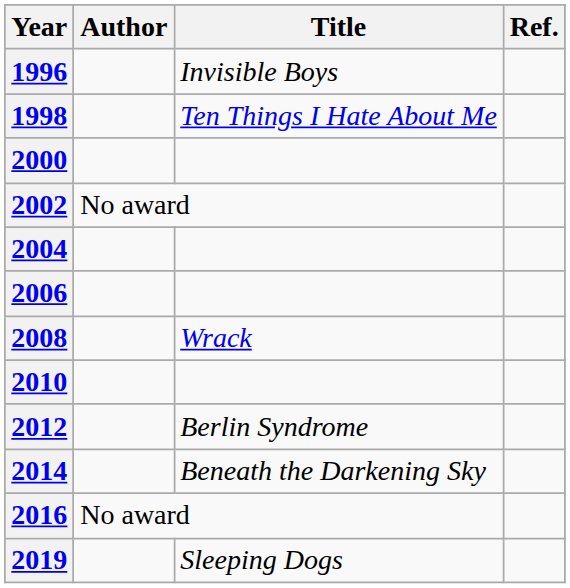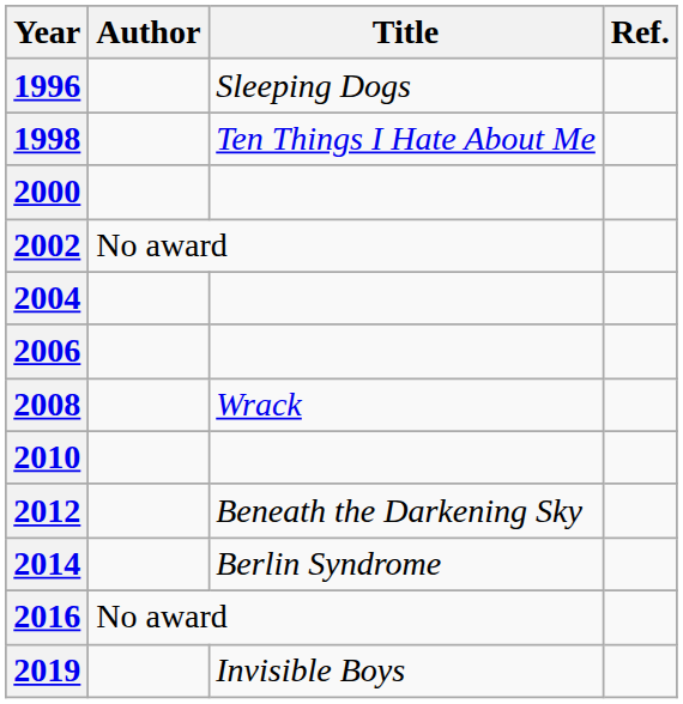1996 | Title: Invisible Boys -> Sleeping Dogs
2012 | Title: Berlin Syndrome -> Beneath the Darkening Sky
2014 | Title: Beneath the Darkening Sky -> Berlin Syndrome
2019 | Title: Sleeping Dogs -> Invisible Boys
